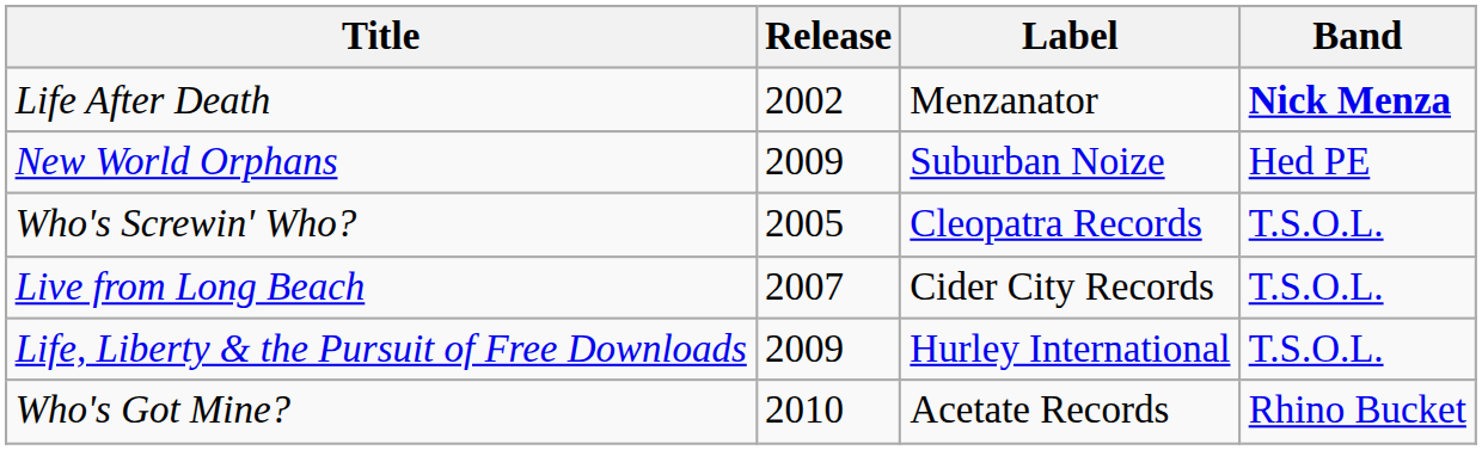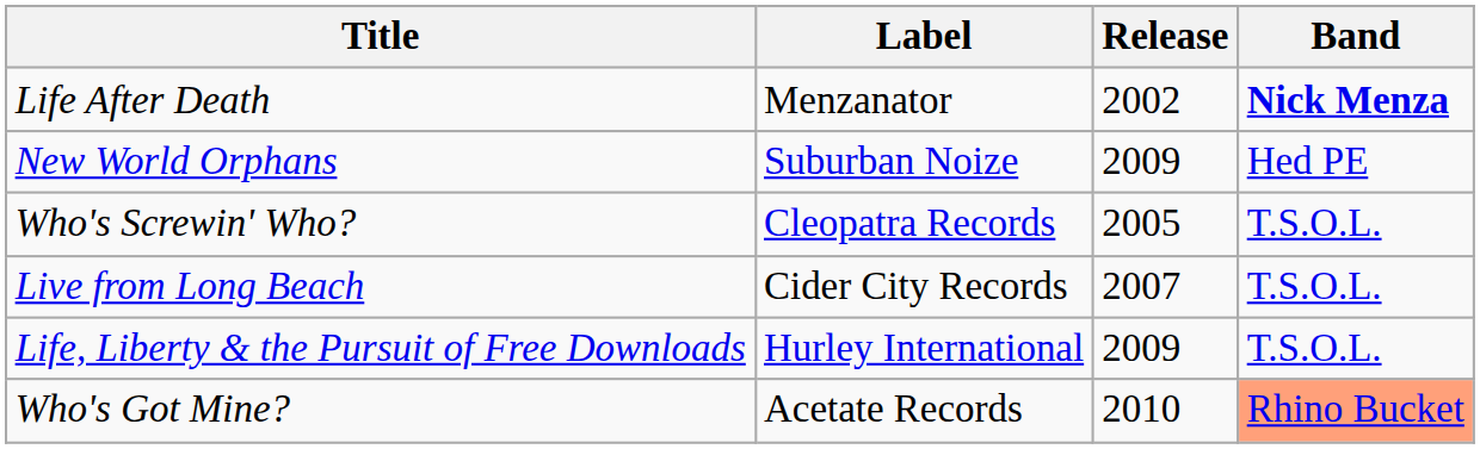columns swapped: Release <-> Label
Who's Got Mine? | Band: no background -> lightsalmon background
